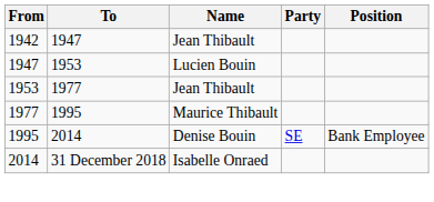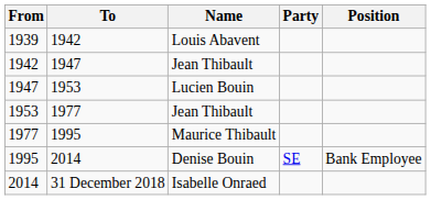+ row: 1939 | 1942 | Louis Abavent
